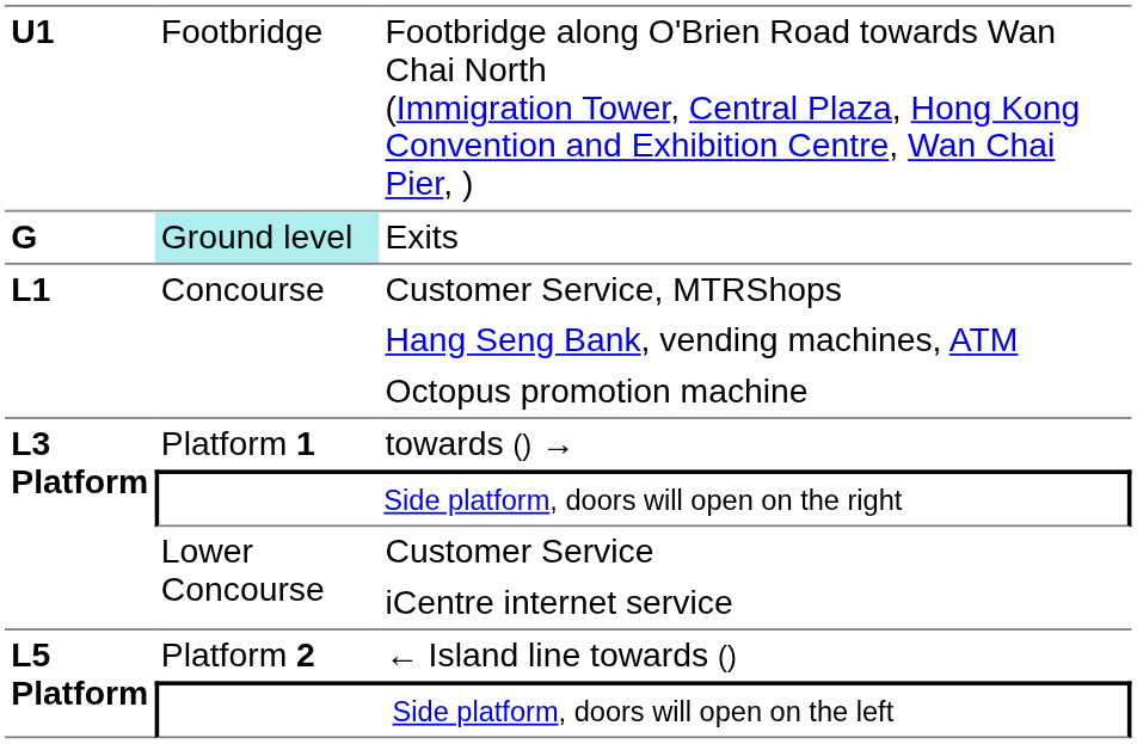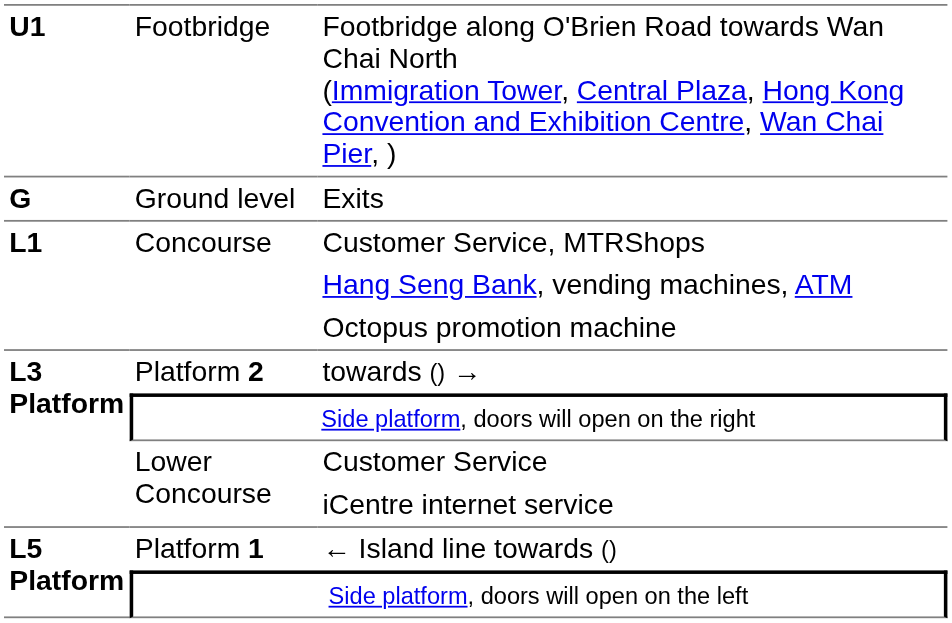Exits | column 2: paleturquoise background -> no background
towards () → | column 2: Platform 1 -> Platform 2
← Island line towards () | column 2: Platform 2 -> Platform 1
